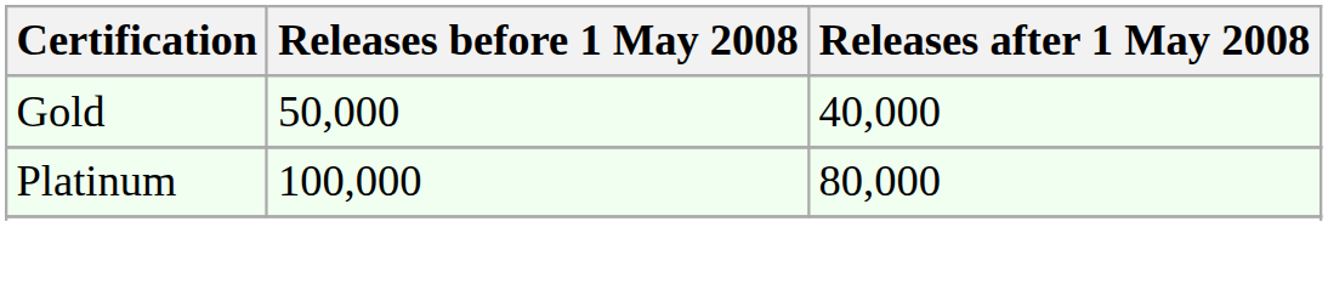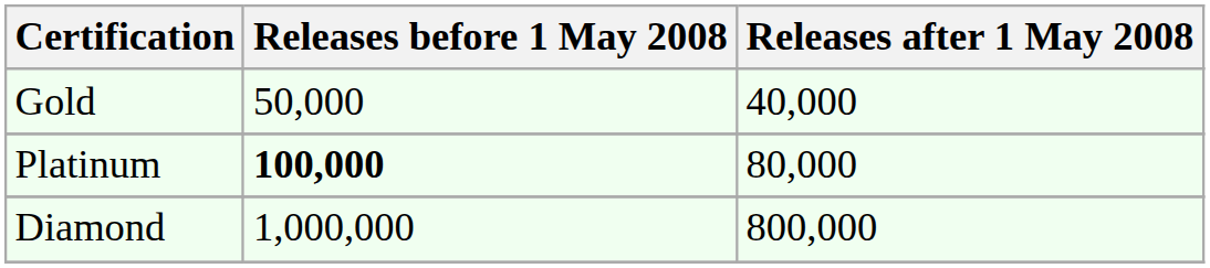Platinum | Releases before 1 May 2008: normal -> bold
+ row: Diamond | 1,000,000 | 800,000
